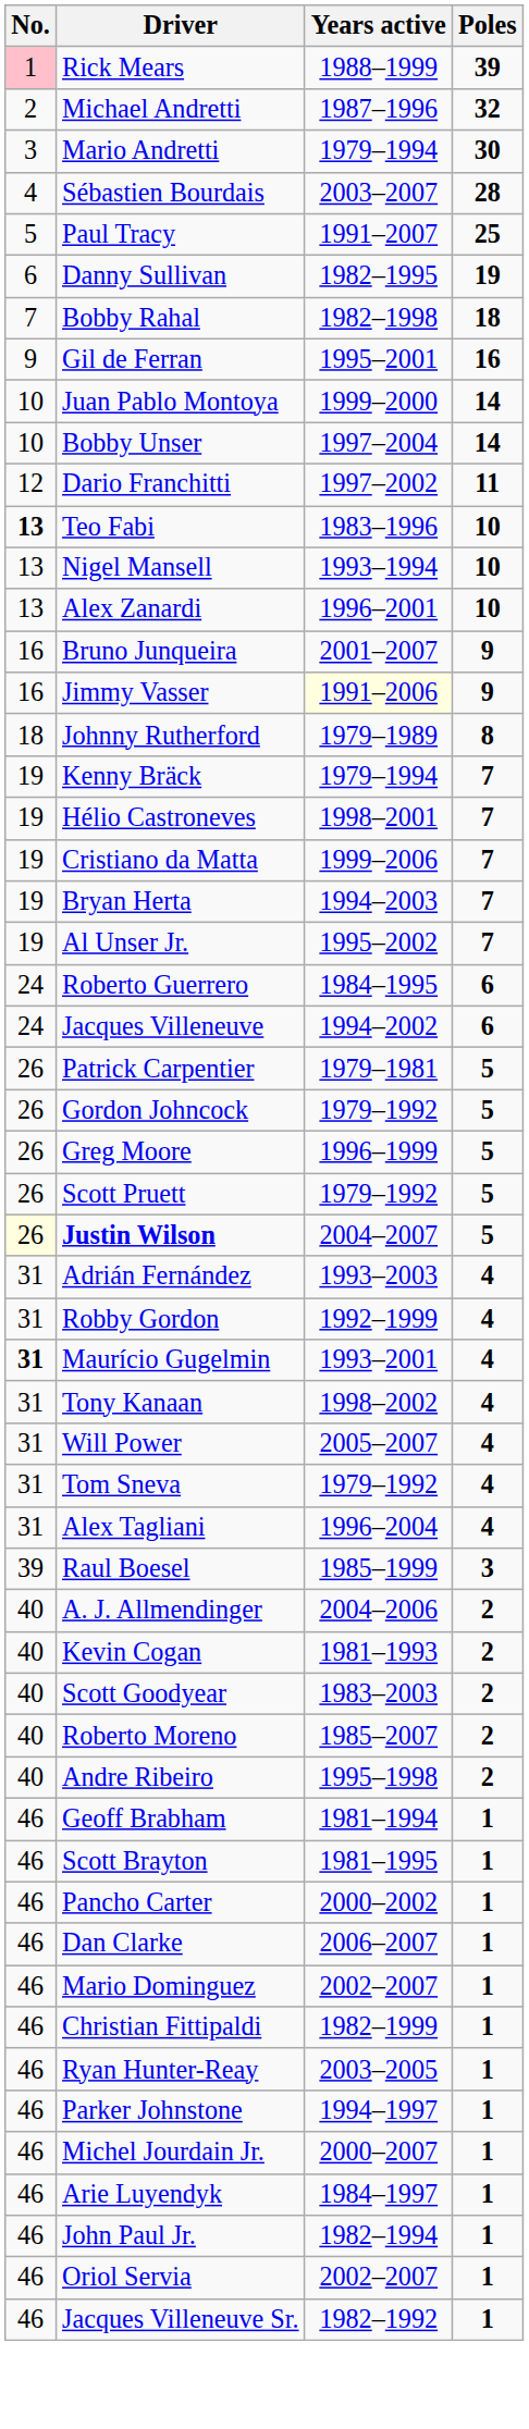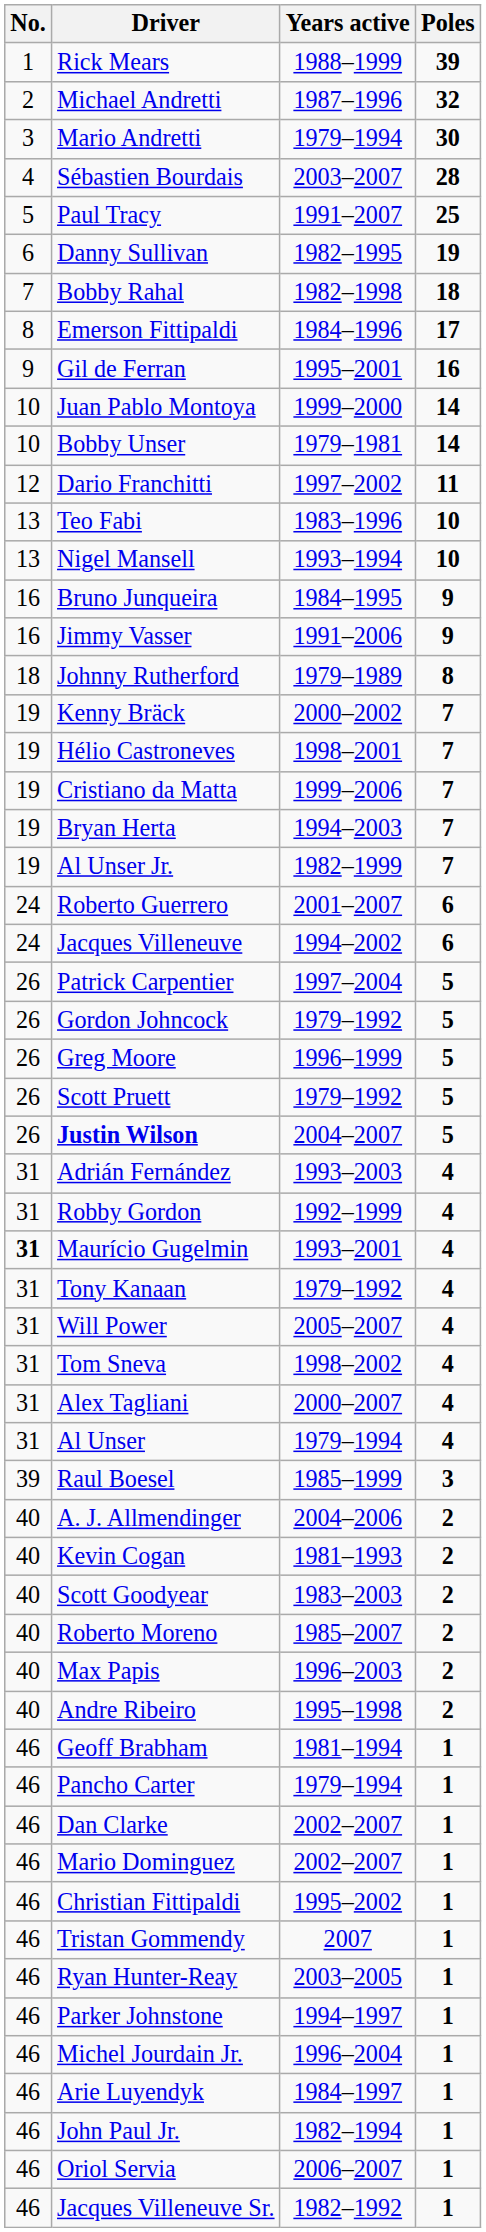Rick Mears | No.: pink background -> no background
+ row: 8 | Emerson Fittipaldi | 1984–1996 | 17
Bobby Unser | Years active: 1997–2004 -> 1979–1981
Teo Fabi | No.: bold -> normal
- row: 13 | Alex Zanardi | 1996–2001 | 10
Bruno Junqueira | Years active: 2001–2007 -> 1984–1995
Jimmy Vasser | Years active: lightyellow background -> no background
Kenny Bräck | Years active: 1979–1994 -> 2000–2002
Al Unser Jr. | Years active: 1995–2002 -> 1982–1999
Roberto Guerrero | Years active: 1984–1995 -> 2001–2007
Patrick Carpentier | Years active: 1979–1981 -> 1997–2004
Justin Wilson | No.: lightyellow background -> no background
Tony Kanaan | Years active: 1998–2002 -> 1979–1992
Tom Sneva | Years active: 1979–1992 -> 1998–2002
Alex Tagliani | Years active: 1996–2004 -> 2000–2007
+ row: 31 | Al Unser | 1979–1994 | 4
+ row: 40 | Max Papis | 1996–2003 | 2
- row: 46 | Scott Brayton | 1981–1995 | 1
Pancho Carter | Years active: 2000–2002 -> 1979–1994
Dan Clarke | Years active: 2006–2007 -> 2002–2007
Christian Fittipaldi | Years active: 1982–1999 -> 1995–2002
+ row: 46 | Tristan Gommendy | 2007 | 1
Michel Jourdain Jr. | Years active: 2000–2007 -> 1996–2004
Oriol Servia | Years active: 2002–2007 -> 2006–2007
